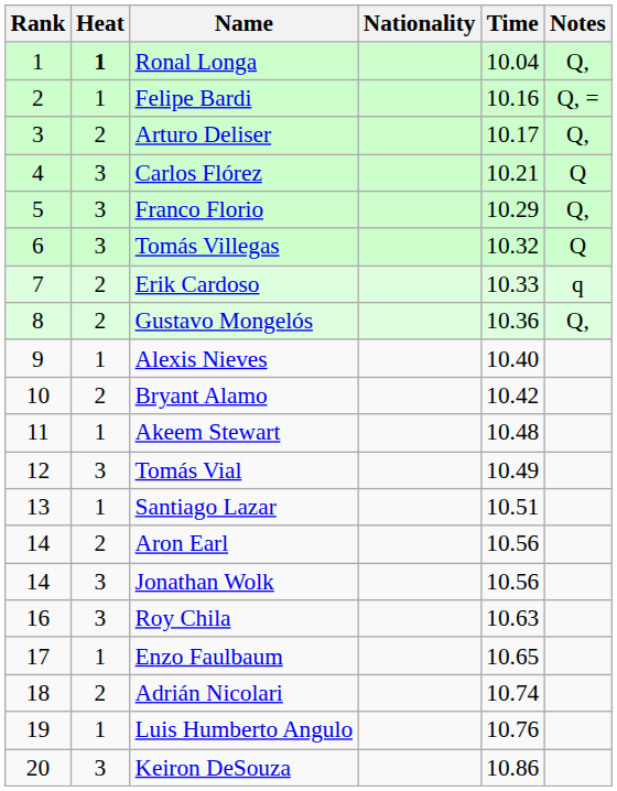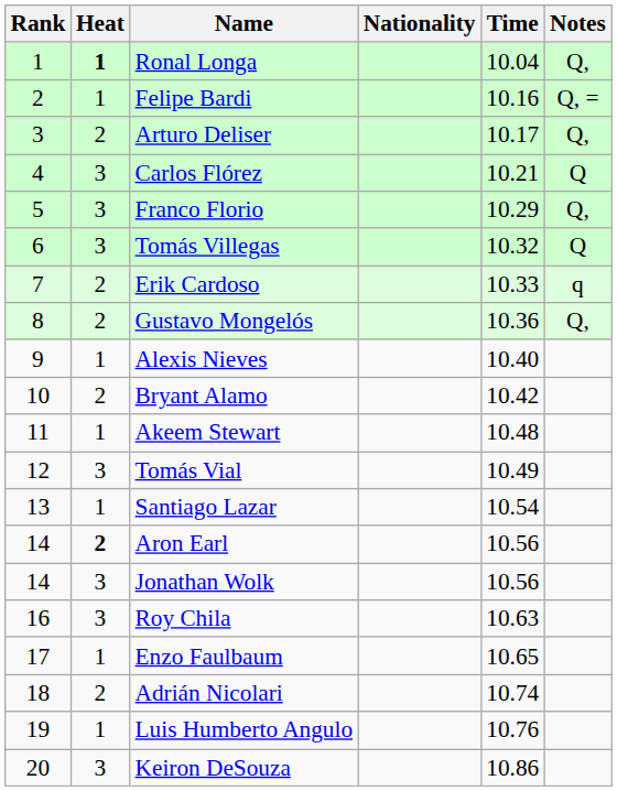Santiago Lazar | Time: 10.51 -> 10.54
Aron Earl | Heat: normal -> bold
